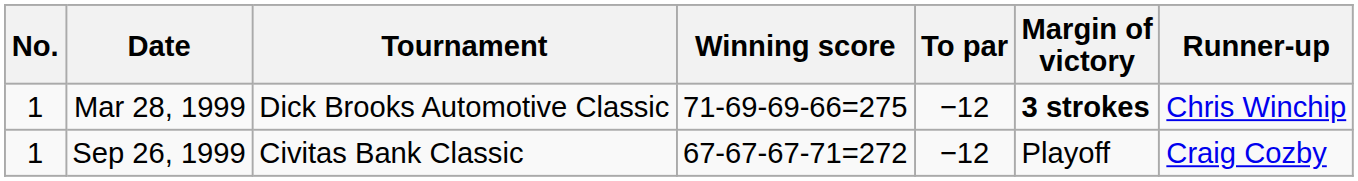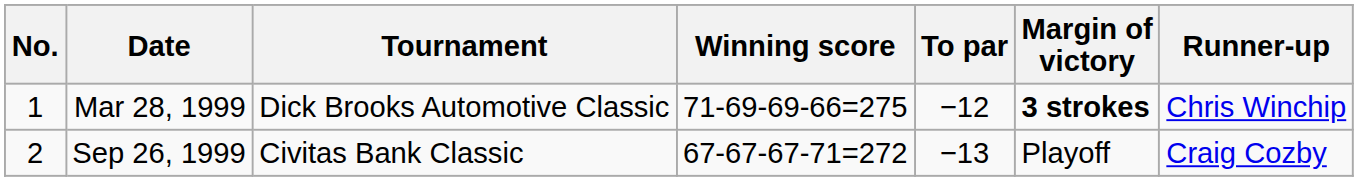Sep 26, 1999 | No.: 1 -> 2
Sep 26, 1999 | To par: −12 -> −13
